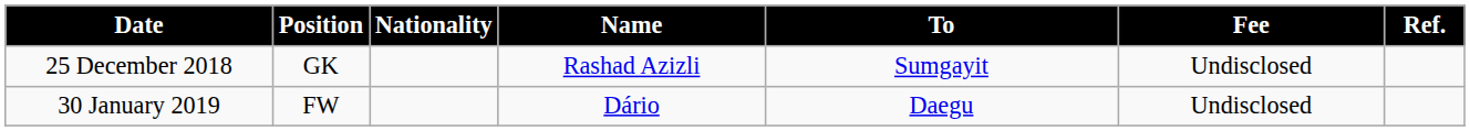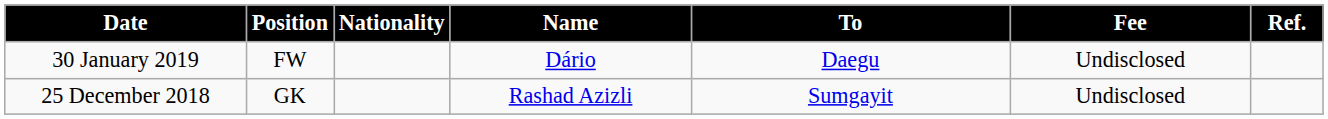rows swapped: 25 December 2018 <-> 30 January 2019
